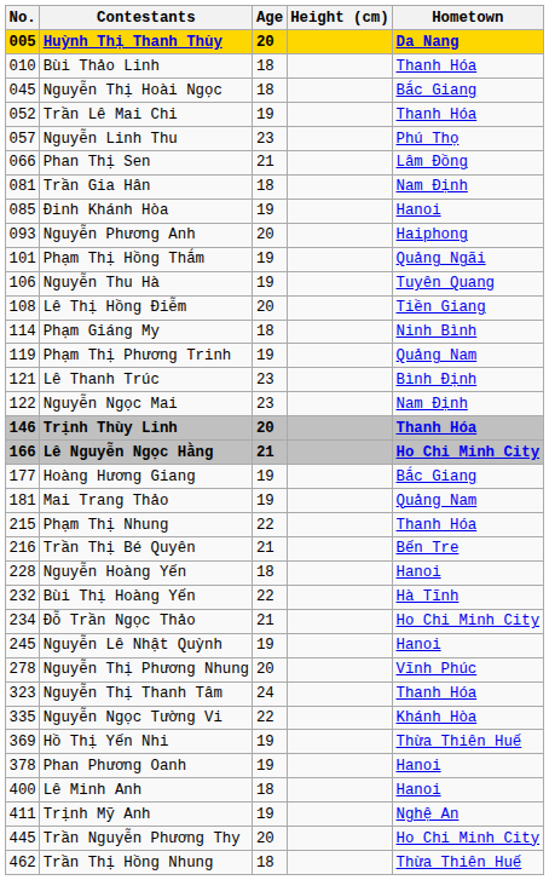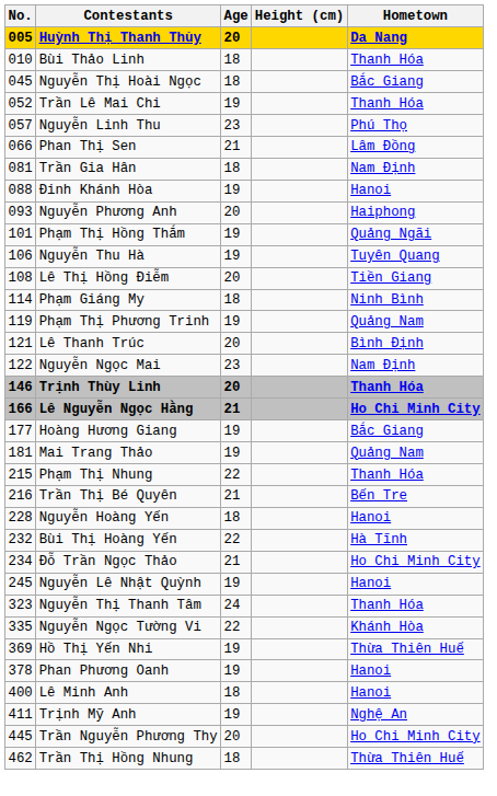Đinh Khánh Hòa | No.: 085 -> 088
Lê Thanh Trúc | Age: 23 -> 20
- row: 278 | Nguyễn Thị Phương Nhung | 20 | Vĩnh Phúc
